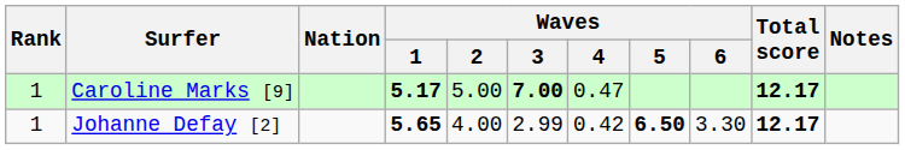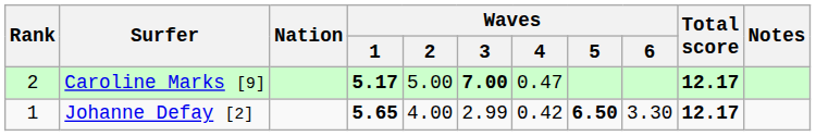Caroline Marks [9] | Rank: 1 -> 2
